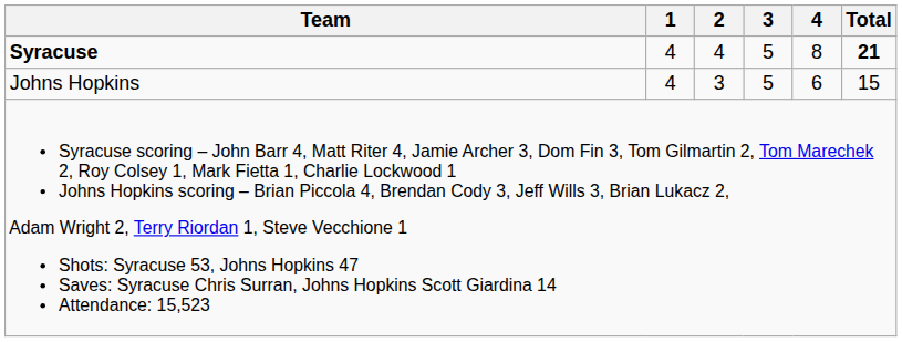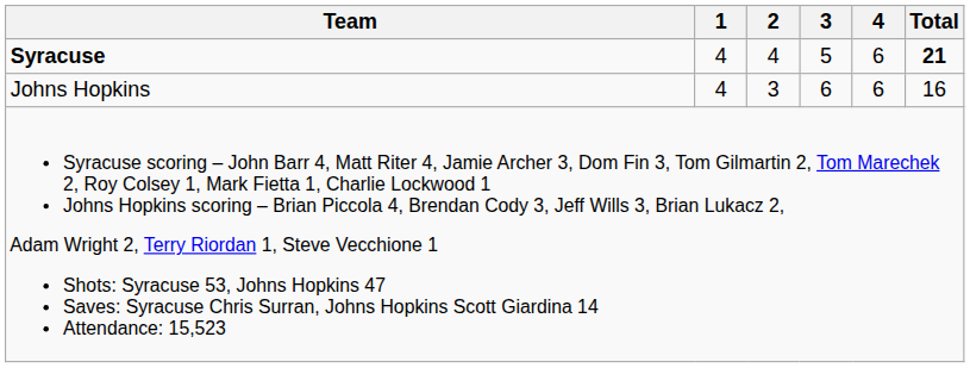Syracuse | 4: 8 -> 6
Johns Hopkins | 3: 5 -> 6
Johns Hopkins | Total: 15 -> 16
